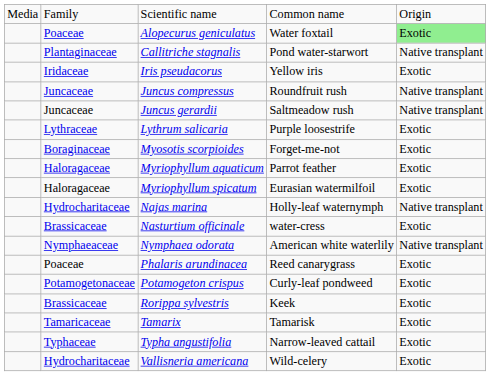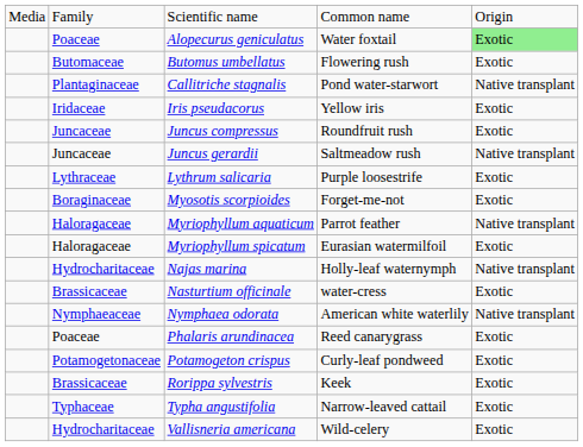+ row: Butomaceae | Butomus umbellatus | Flowering rush | Exotic
Juncus compressus | column 5: Native transplant -> Exotic
Myriophyllum aquaticum | column 5: Exotic -> Native transplant
- row: Tamaricaceae | Tamarix | Tamarisk | Exotic
